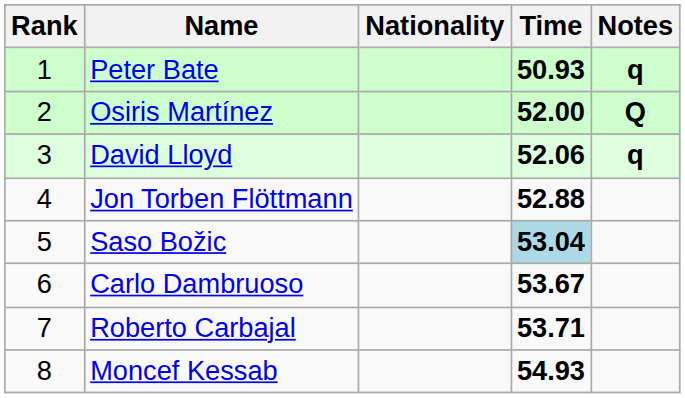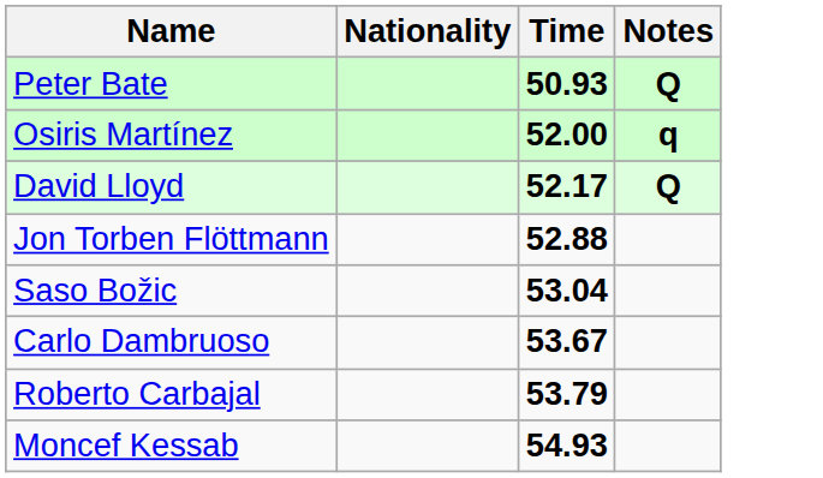- column: Rank | 1 | 2 | 3 | 4 | 5 | 6 | 7 | 8
Peter Bate | Notes: q -> Q
Osiris Martínez | Notes: Q -> q
David Lloyd | Time: 52.06 -> 52.17
David Lloyd | Notes: q -> Q
Saso Božic | Time: lightblue background -> no background
Roberto Carbajal | Time: 53.71 -> 53.79
